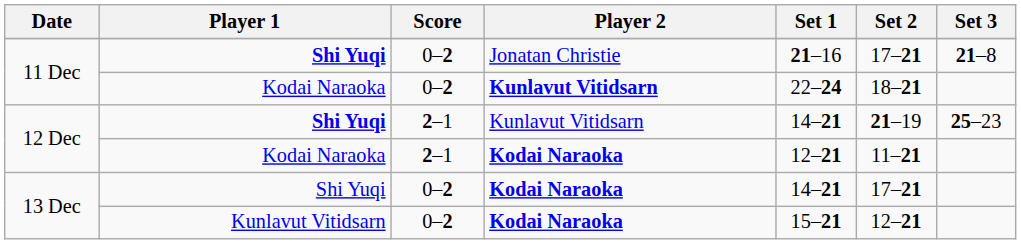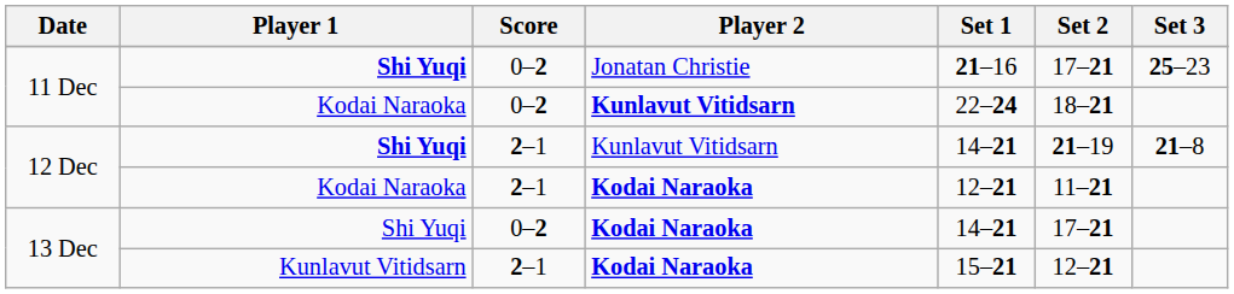11 Dec / Shi Yuqi | Set 3: 21–8 -> 25–23
12 Dec / Shi Yuqi | Set 3: 25–23 -> 21–8
13 Dec / Kunlavut Vitidsarn | Score: 0–2 -> 2–1
